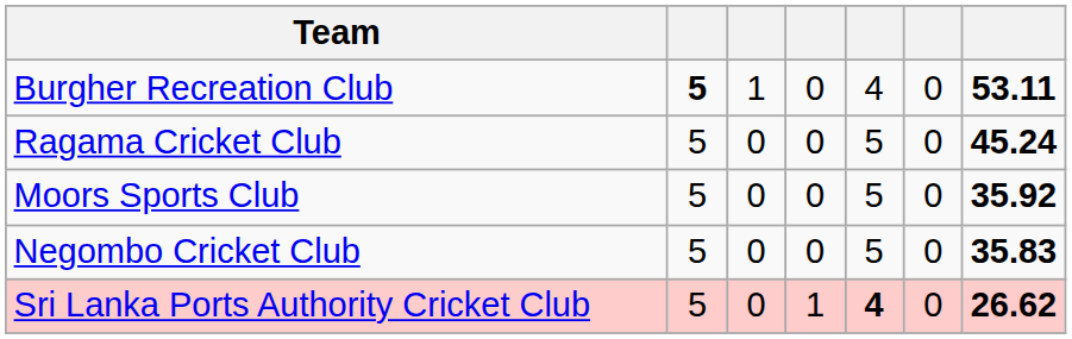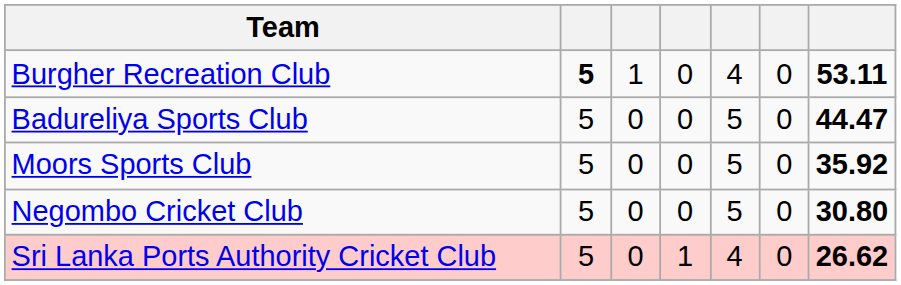- row: Ragama Cricket Club | 5 | 0 | 0 | 5 | 0 | 45.24
+ row: Badureliya Sports Club | 5 | 0 | 0 | 5 | 0 | 44.47
Negombo Cricket Club | column 7: 35.83 -> 30.80
Sri Lanka Ports Authority Cricket Club | column 5: bold -> normal
